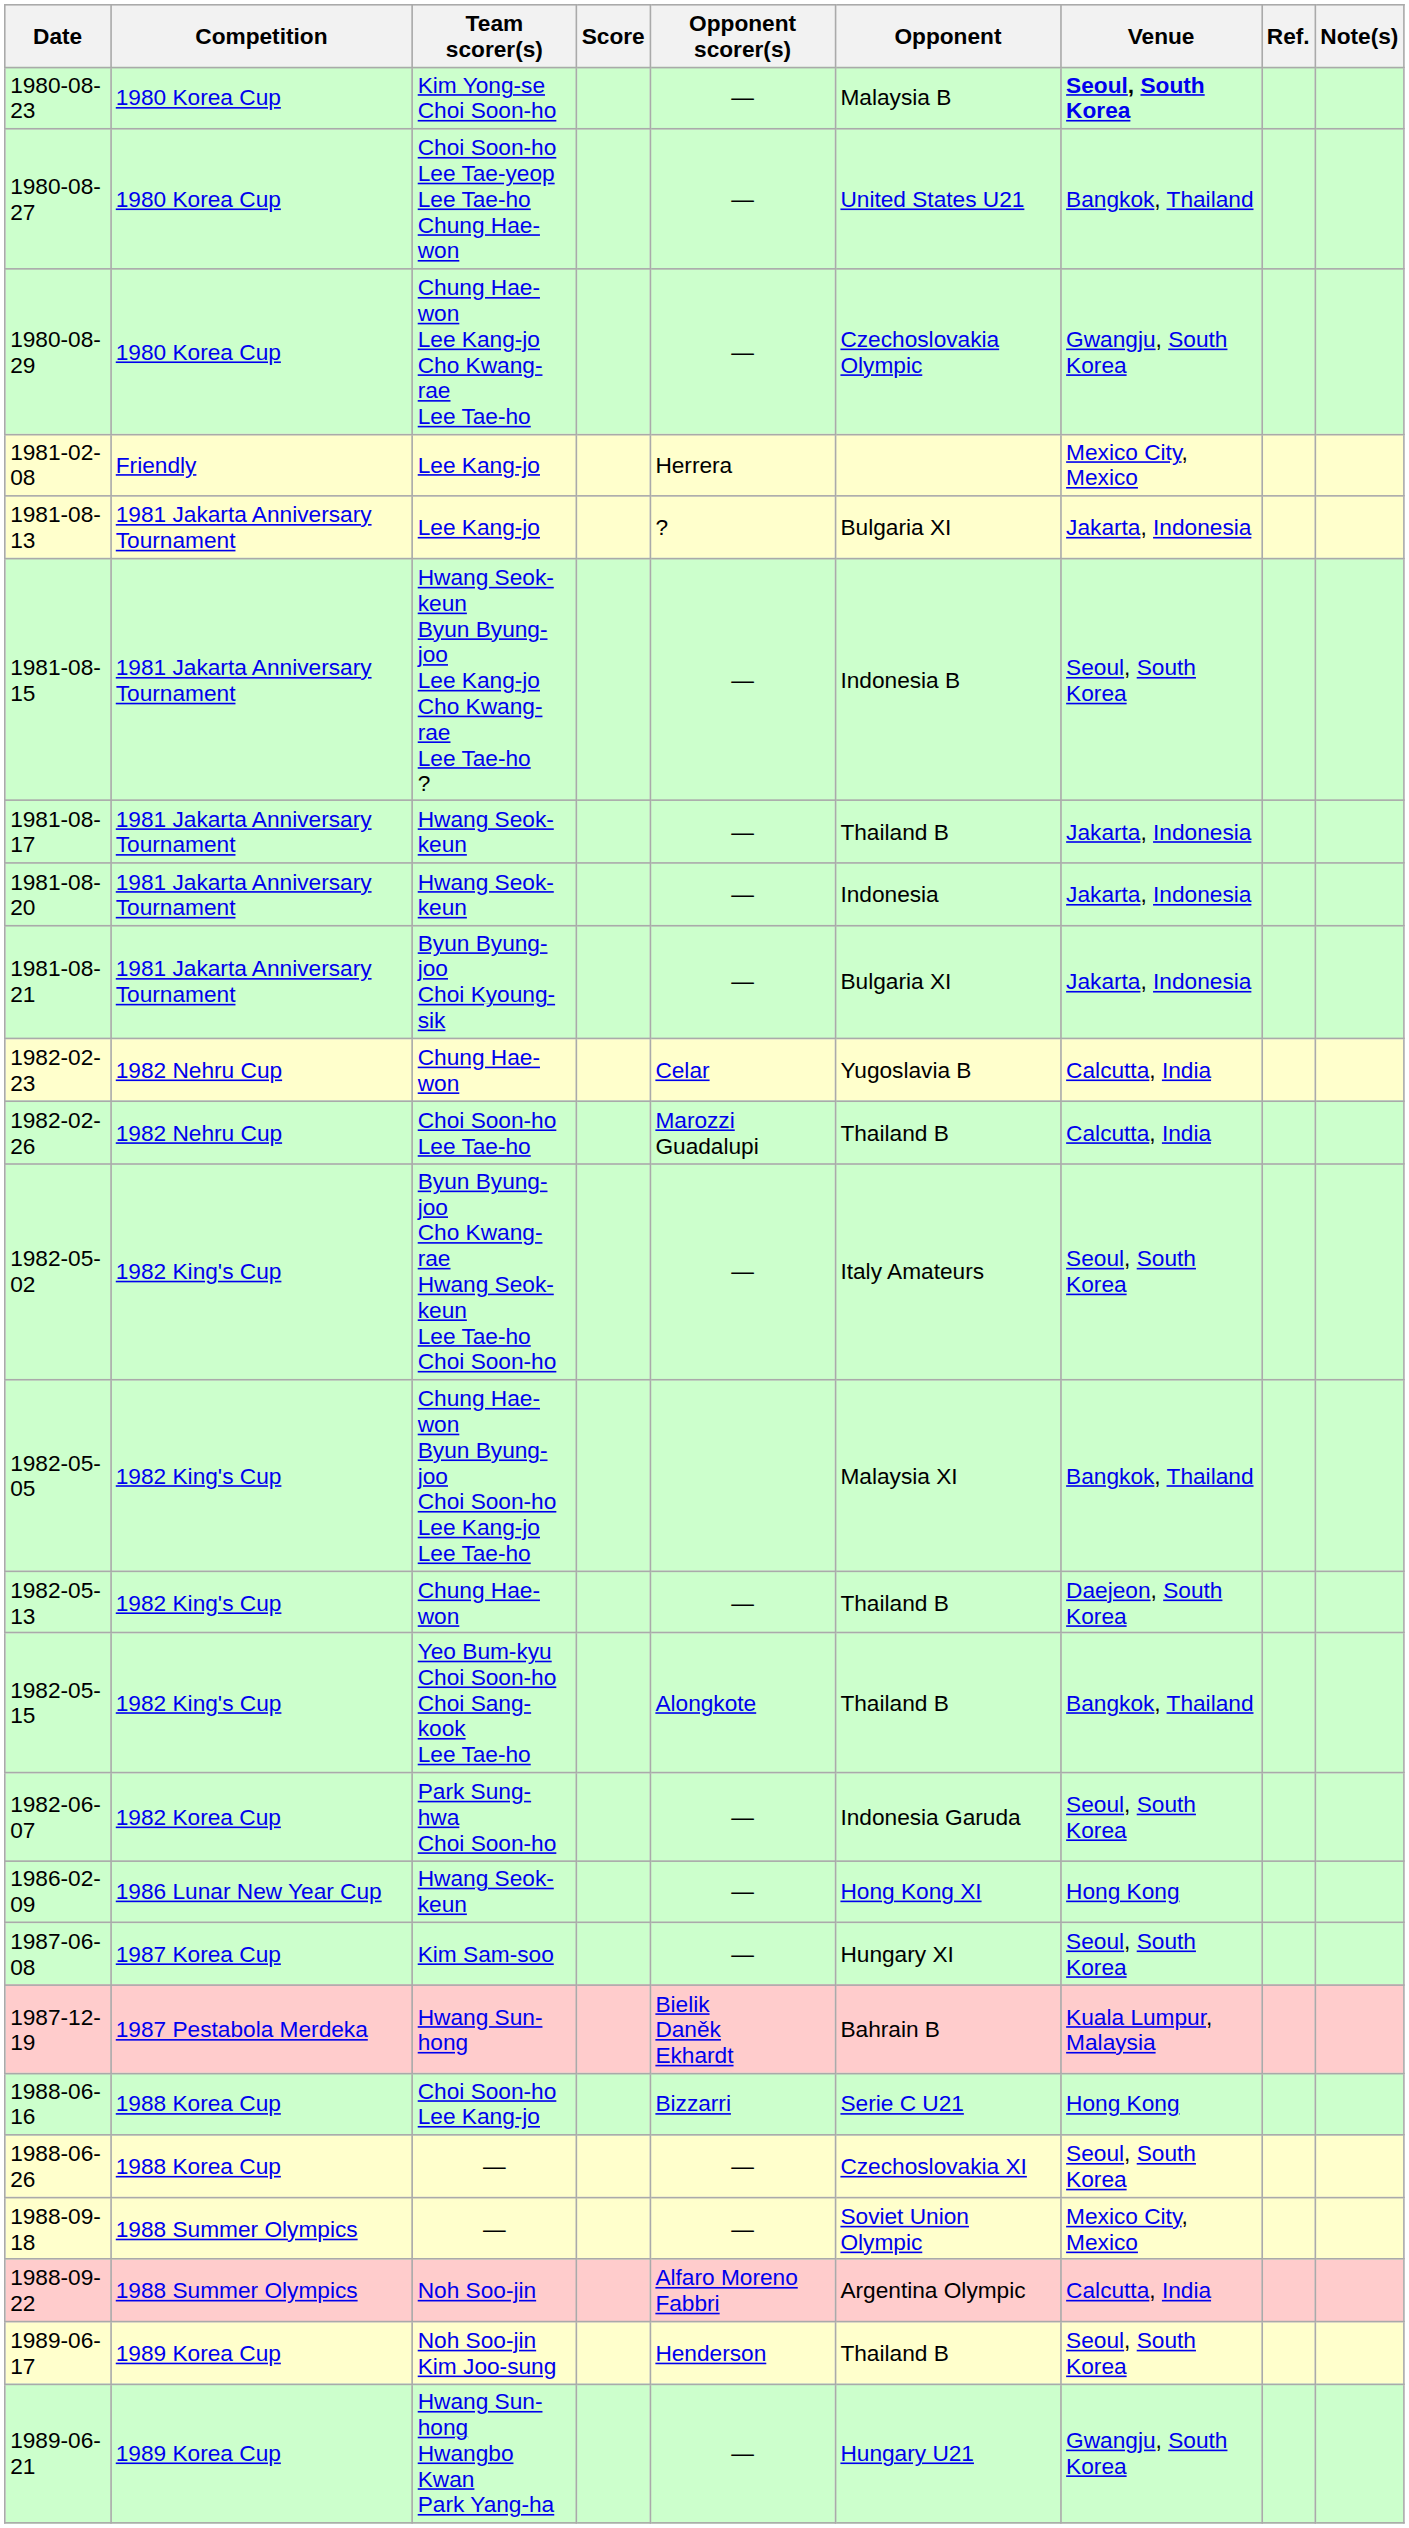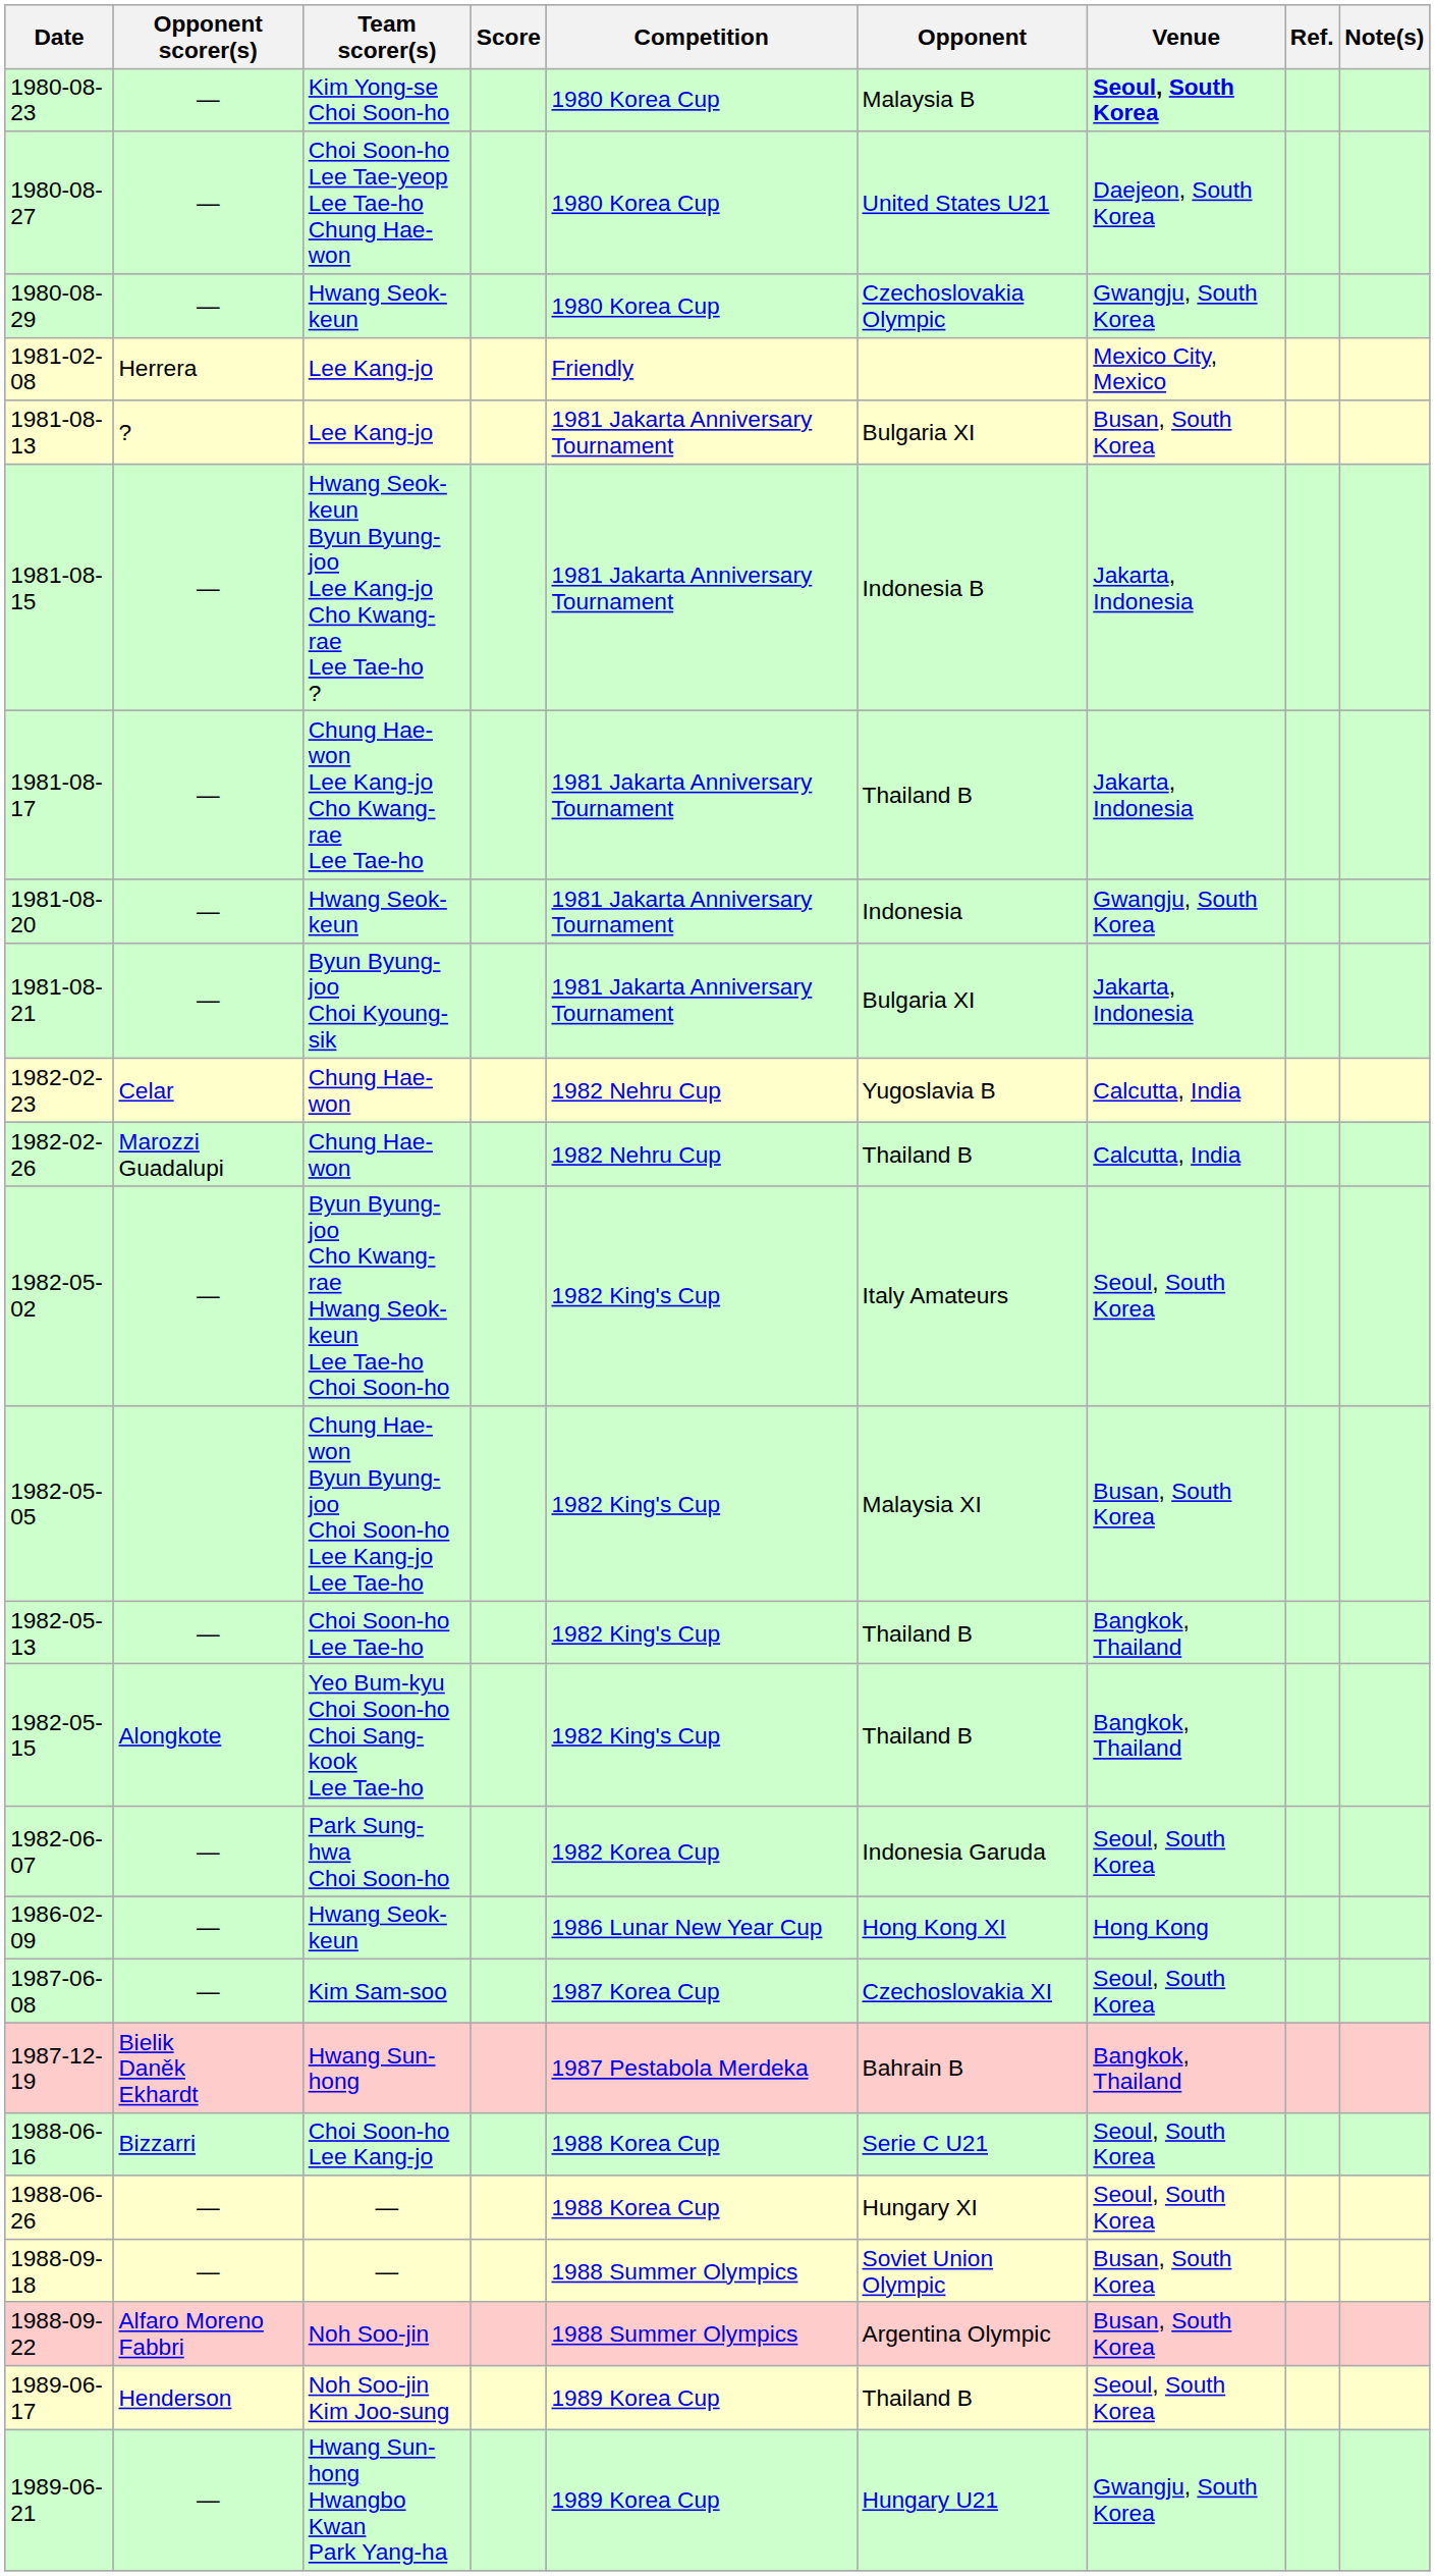columns swapped: Competition <-> Opponent scorer(s)
1980-08-27 | Venue: Bangkok, Thailand -> Daejeon, South Korea
1980-08-29 | Team scorer(s): Chung Hae-won Lee Kang-jo Cho Kwang-rae Lee Tae-ho -> Hwang Seok-keun
1981-08-13 | Venue: Jakarta, Indonesia -> Busan, South Korea
1981-08-15 | Venue: Seoul, South Korea -> Jakarta, Indonesia
1981-08-17 | Team scorer(s): Hwang Seok-keun -> Chung Hae-won Lee Kang-jo Cho Kwang-rae Lee Tae-ho
1981-08-20 | Venue: Jakarta, Indonesia -> Gwangju, South Korea
1982-02-26 | Team scorer(s): Choi Soon-ho Lee Tae-ho -> Chung Hae-won
1982-05-05 | Venue: Bangkok, Thailand -> Busan, South Korea
1982-05-13 | Team scorer(s): Chung Hae-won -> Choi Soon-ho Lee Tae-ho
1982-05-13 | Venue: Daejeon, South Korea -> Bangkok, Thailand
1987-06-08 | Opponent: Hungary XI -> Czechoslovakia XI
1987-12-19 | Venue: Kuala Lumpur, Malaysia -> Bangkok, Thailand
1988-06-16 | Venue: Hong Kong -> Seoul, South Korea
1988-06-26 | Opponent: Czechoslovakia XI -> Hungary XI
1988-09-18 | Venue: Mexico City, Mexico -> Busan, South Korea
1988-09-22 | Venue: Calcutta, India -> Busan, South Korea
